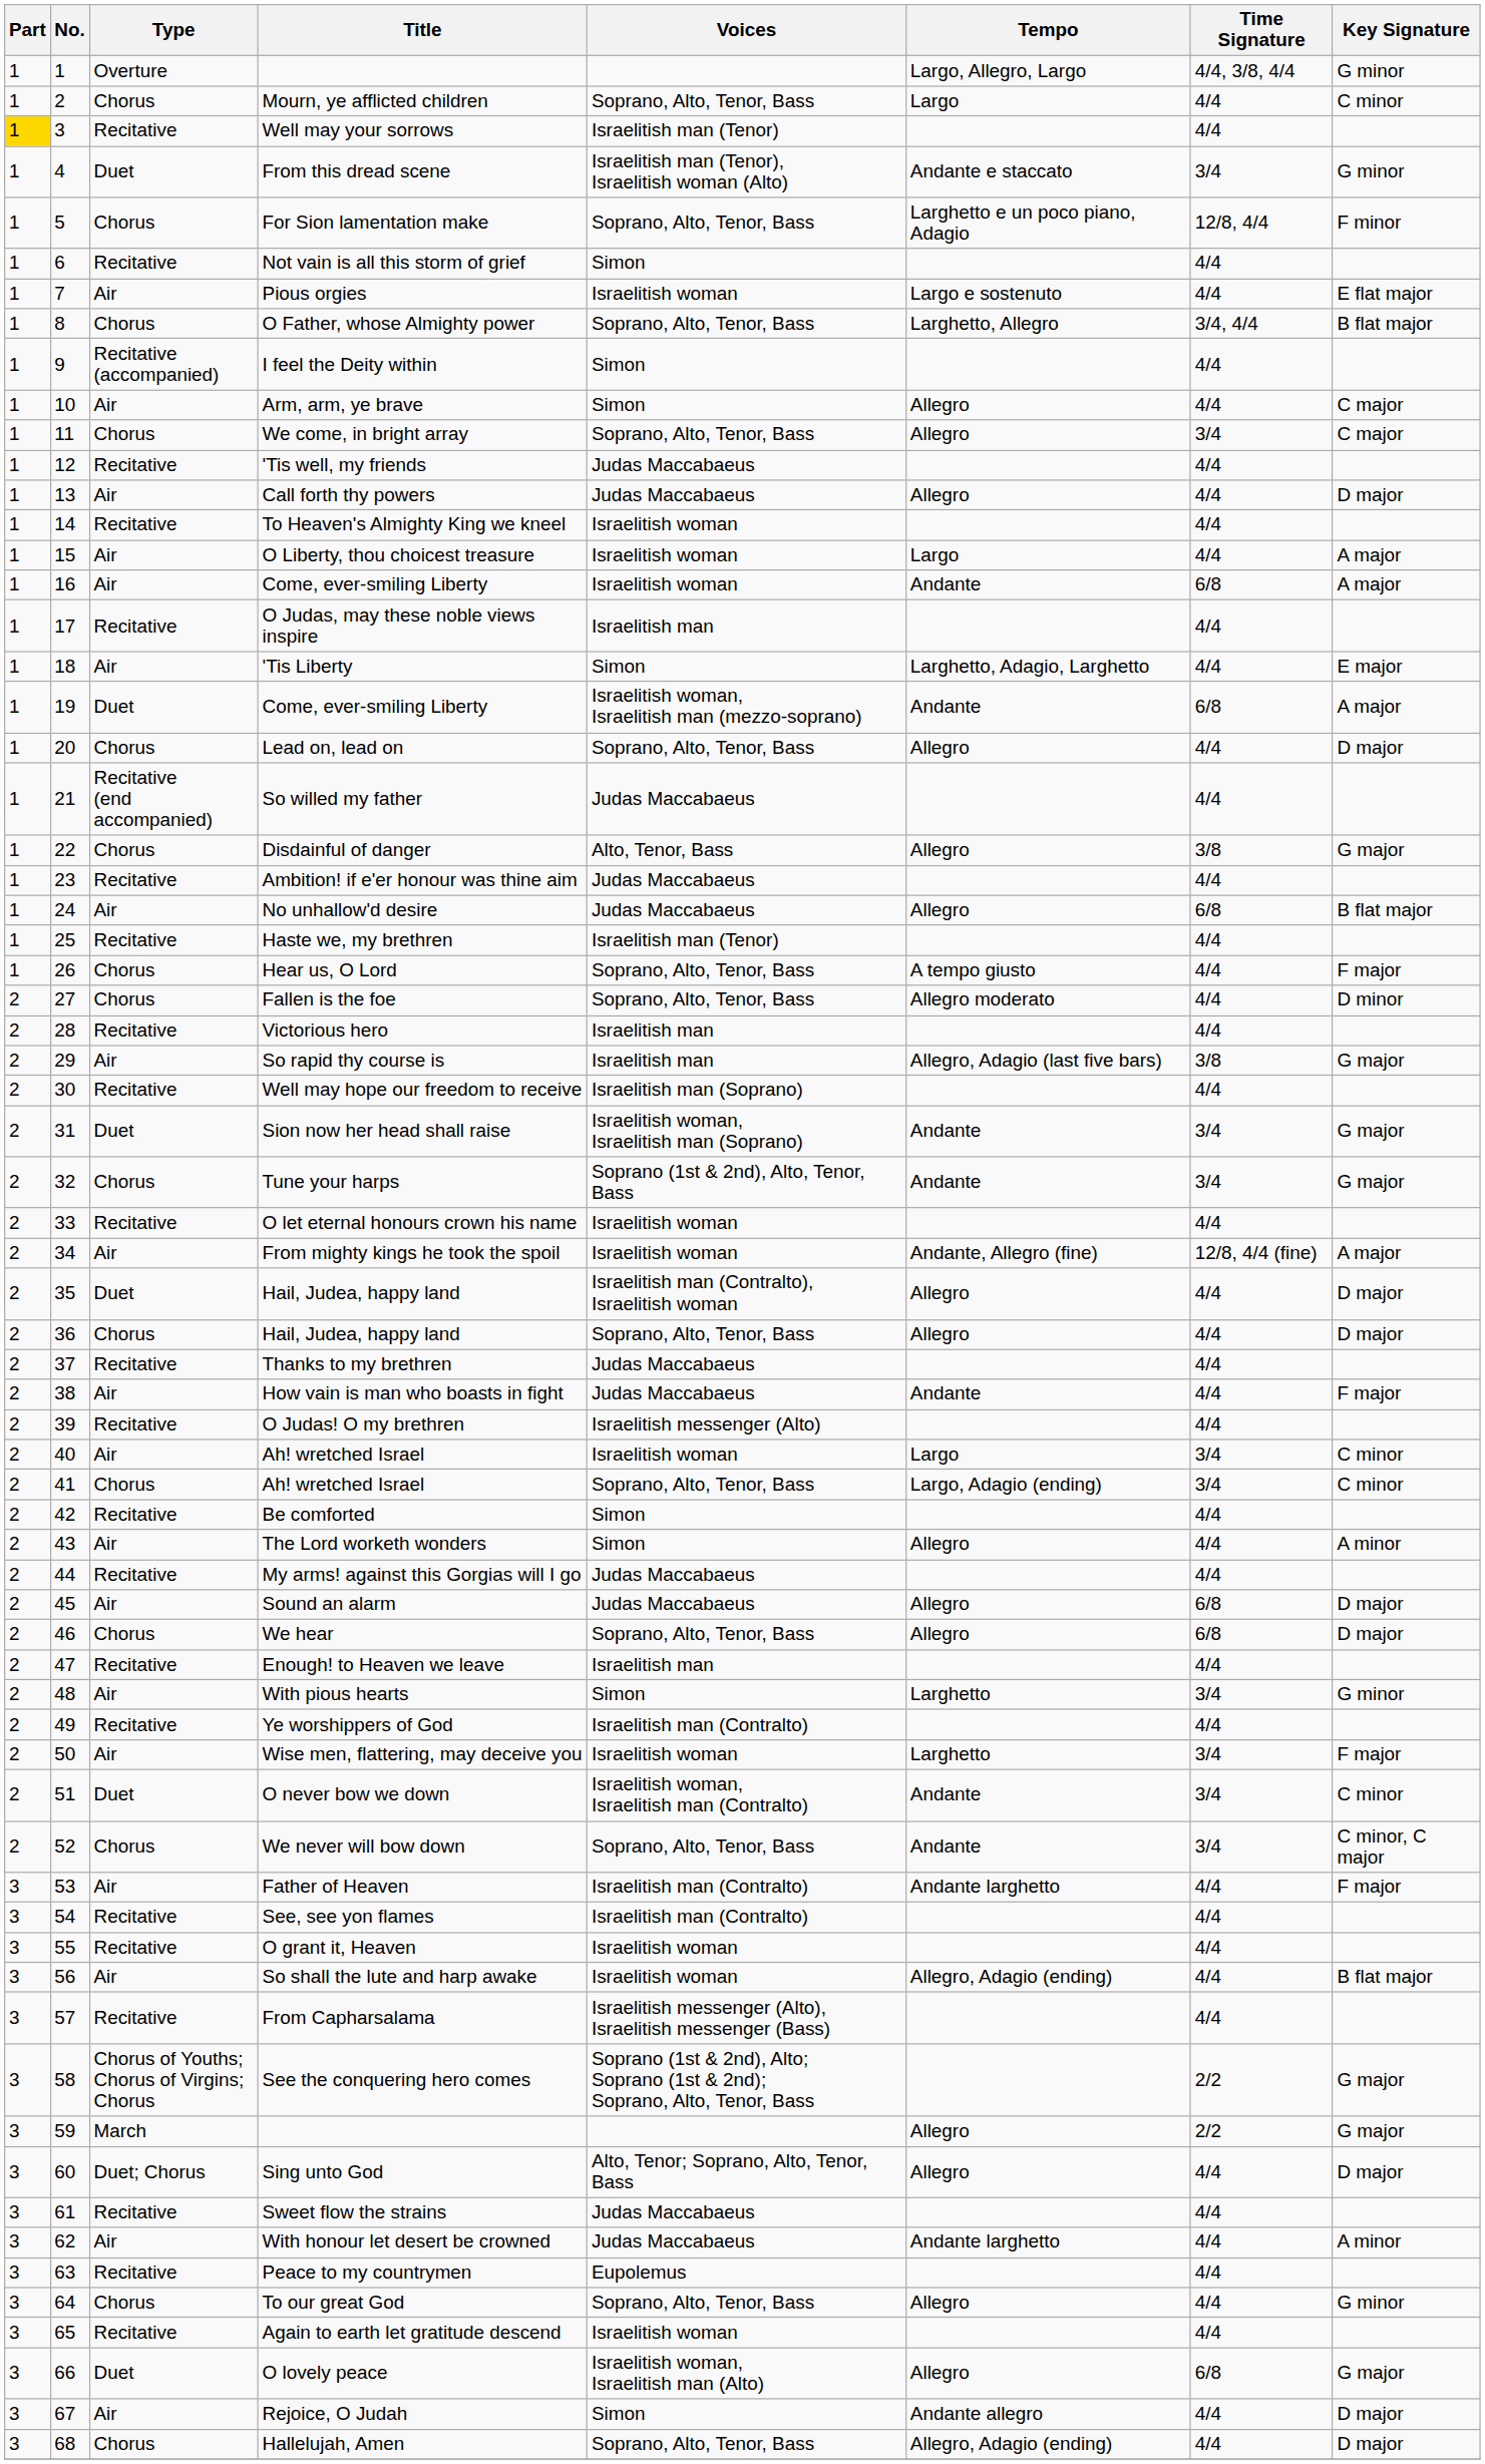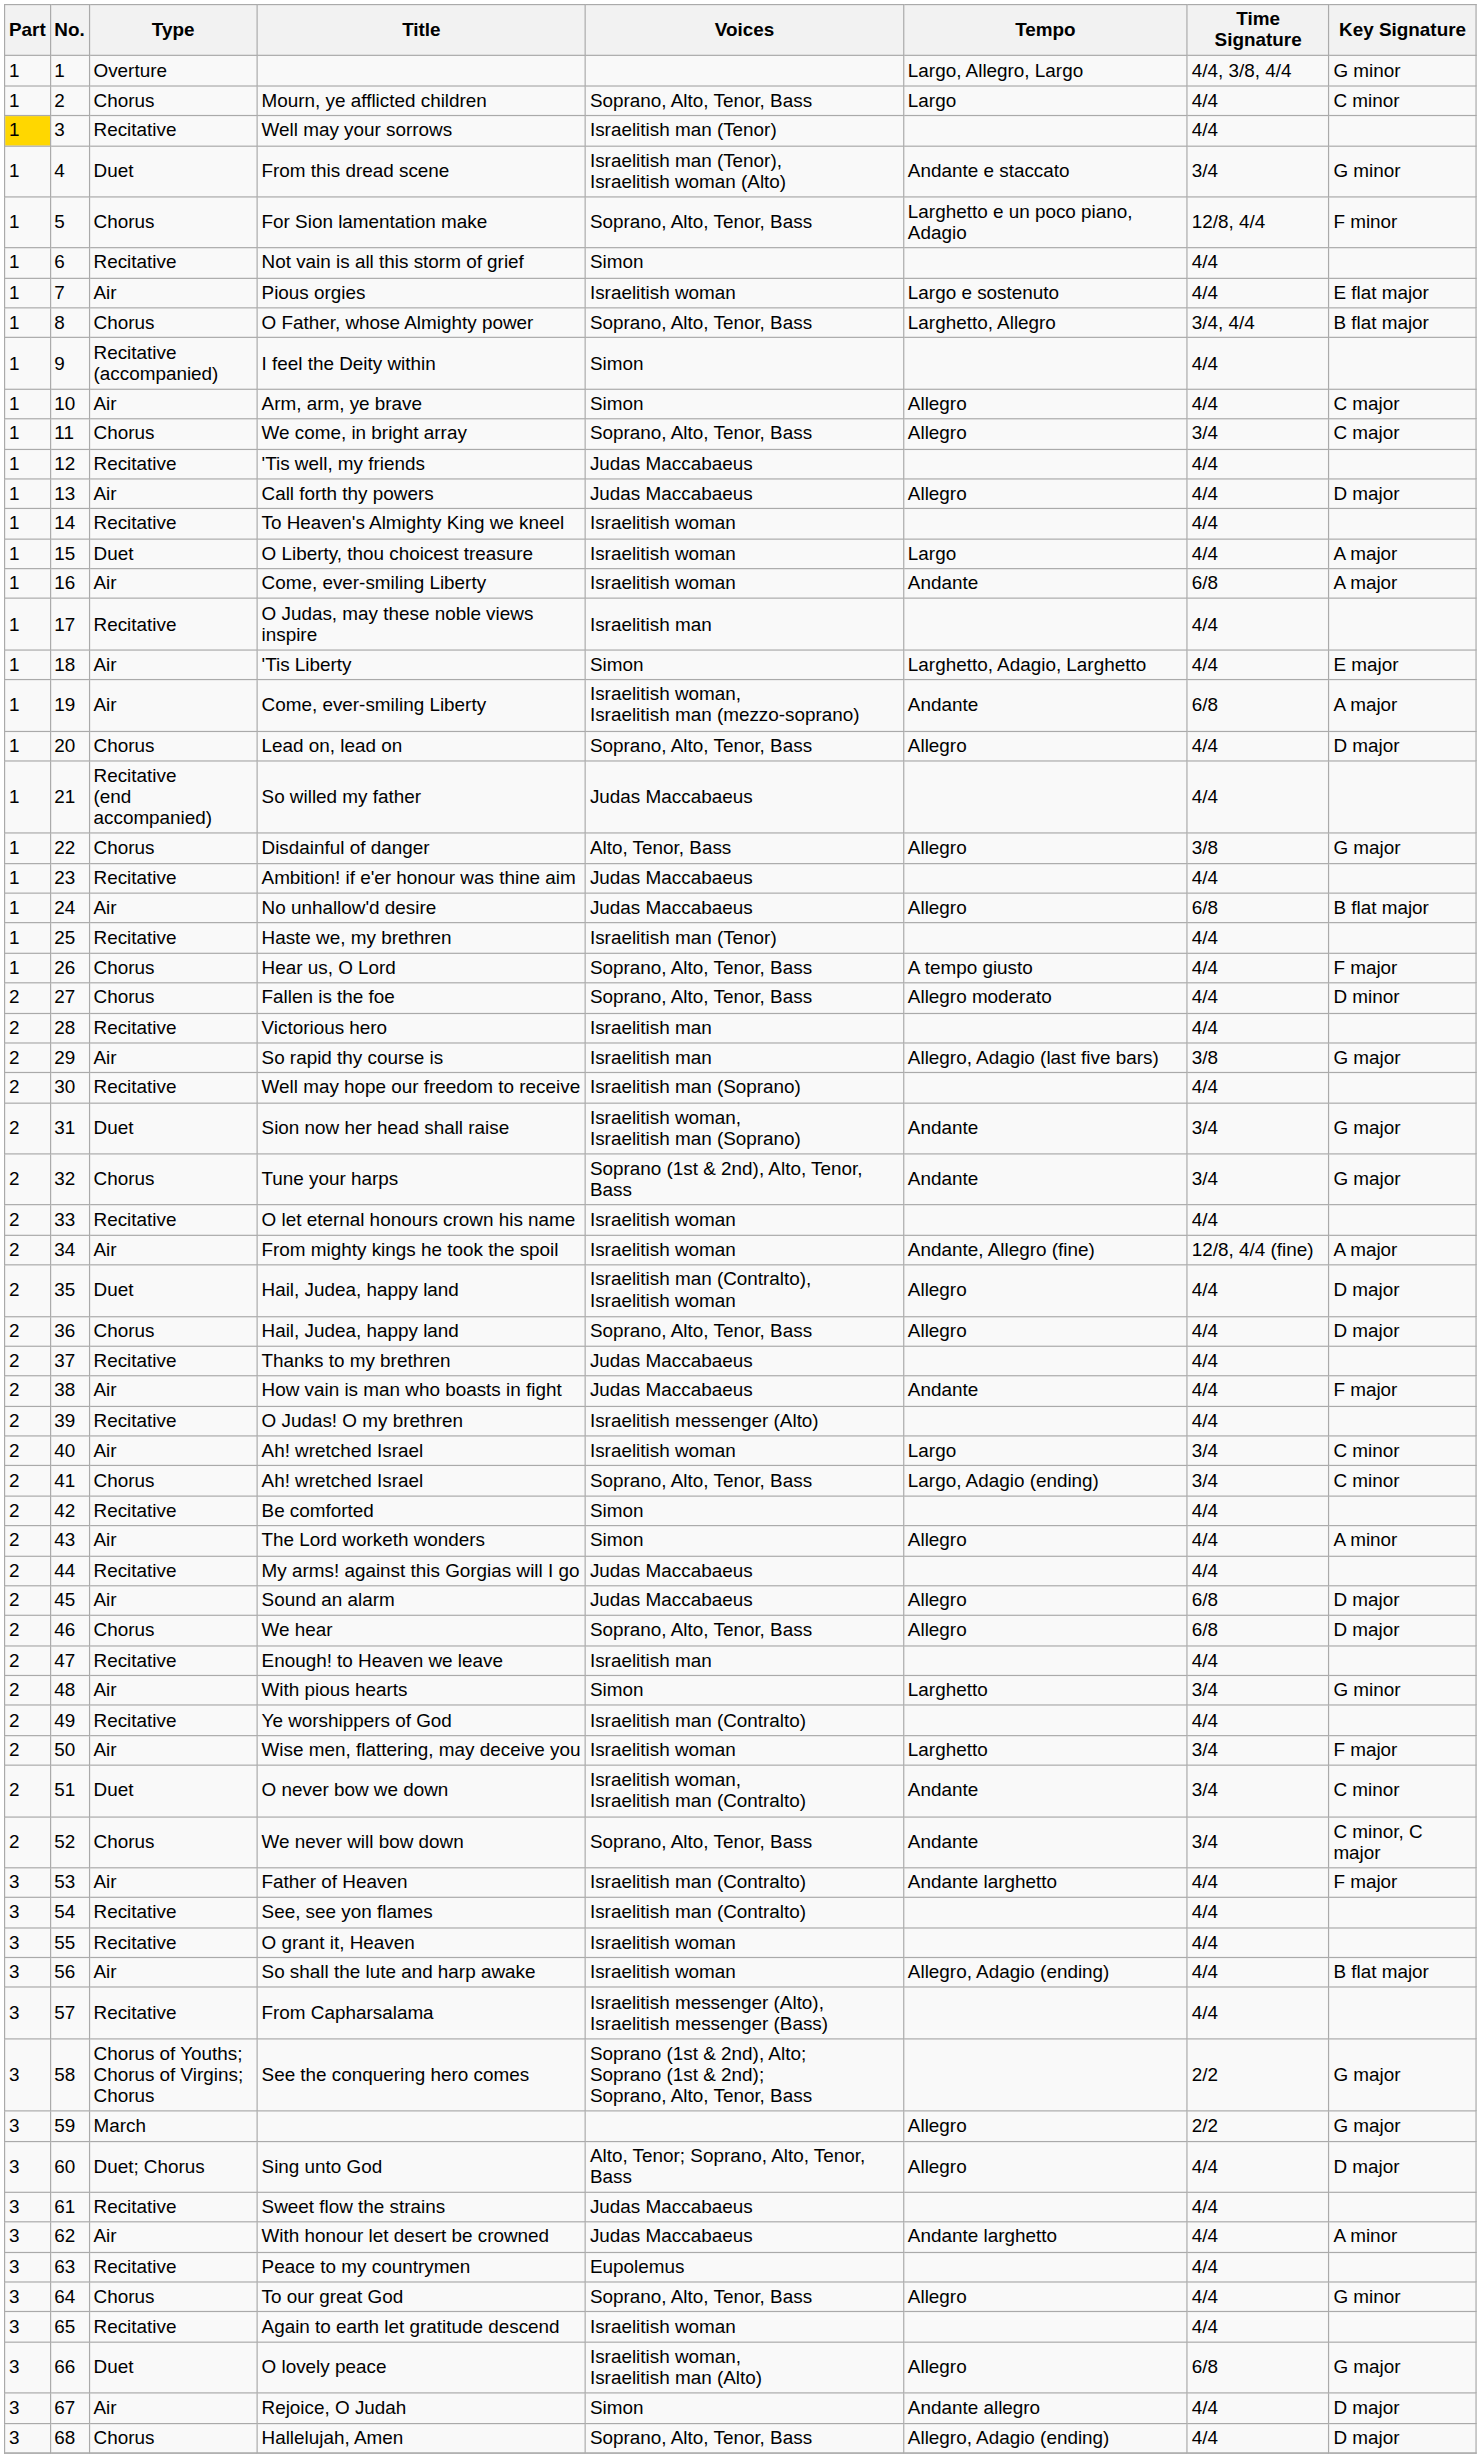O Liberty, thou choicest treasure | Type: Air -> Duet
19 / Come, ever-smiling Liberty | Type: Duet -> Air
